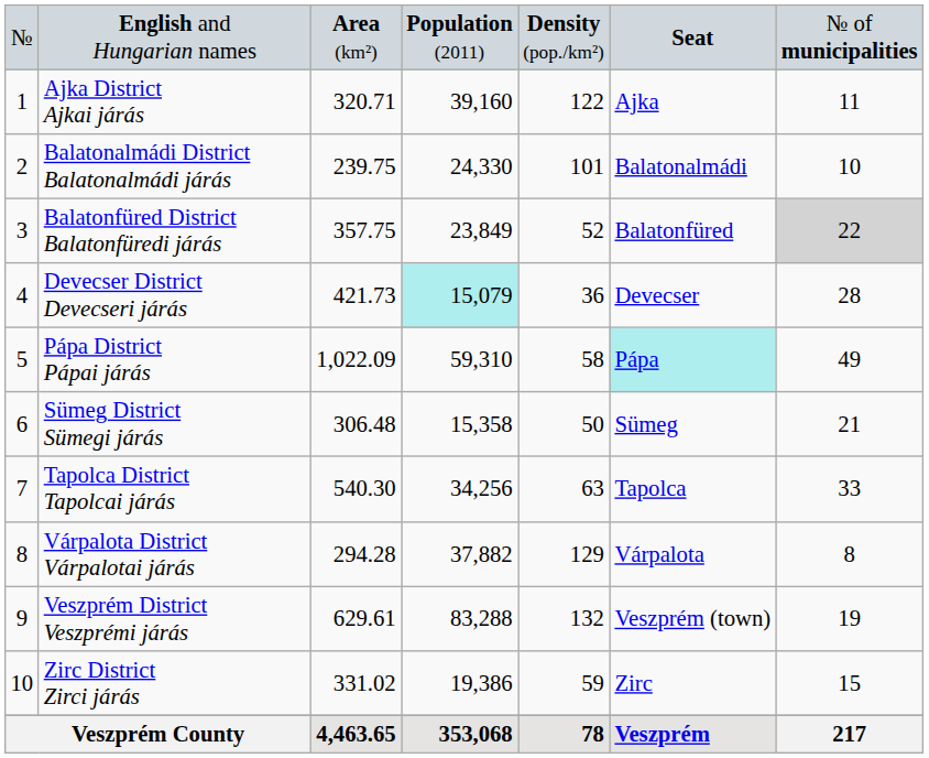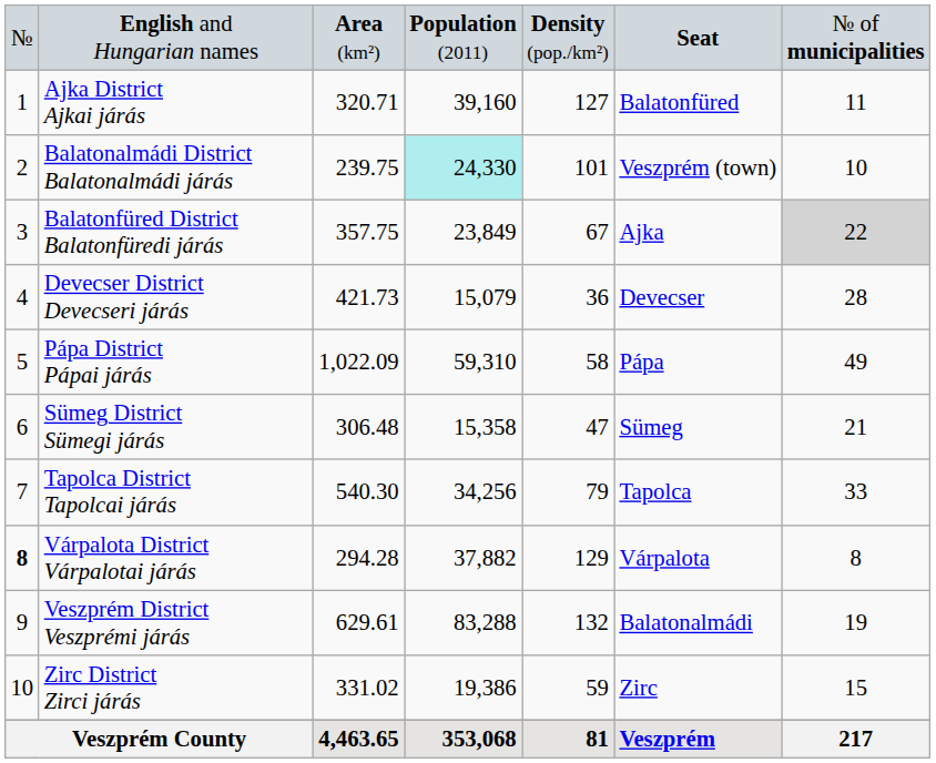Ajka District Ajkai járás | column 5: 122 -> 127
Ajka District Ajkai járás | column 6: Ajka -> Balatonfüred
Balatonalmádi District Balatonalmádi járás | column 4: no background -> paleturquoise background
Balatonalmádi District Balatonalmádi járás | column 6: Balatonalmádi -> Veszprém (town)
Balatonfüred District Balatonfüredi járás | column 5: 52 -> 67
Balatonfüred District Balatonfüredi járás | column 6: Balatonfüred -> Ajka
Devecser District Devecseri járás | column 4: paleturquoise background -> no background
Pápa District Pápai járás | column 6: paleturquoise background -> no background
Sümeg District Sümegi járás | column 5: 50 -> 47
Tapolca District Tapolcai járás | column 5: 63 -> 79
Várpalota District Várpalotai járás | column 1: normal -> bold
Veszprém District Veszprémi járás | column 6: Veszprém (town) -> Balatonalmádi
Veszprém County | column 5: 78 -> 81
